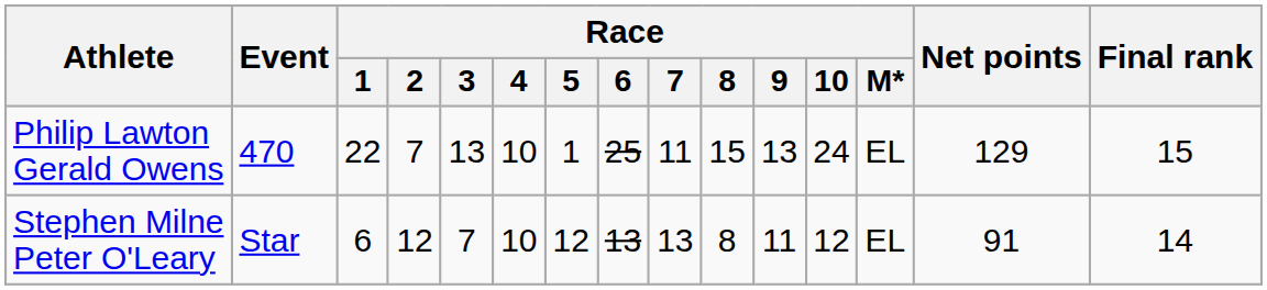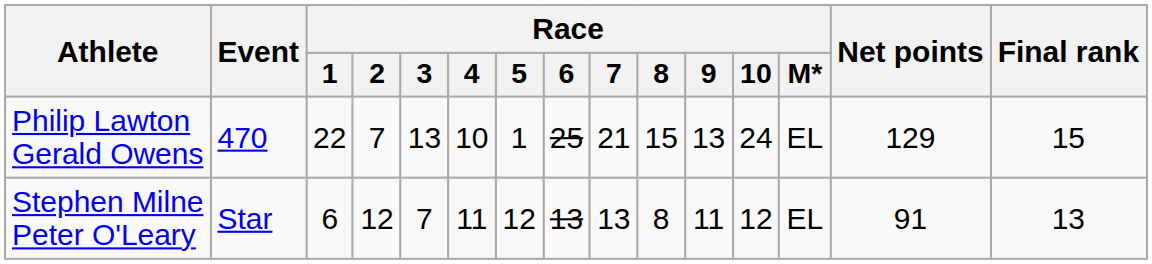Philip Lawton Gerald Owens | Race / 7: 11 -> 21
Stephen Milne Peter O'Leary | Race / 4: 10 -> 11
Stephen Milne Peter O'Leary | Final rank: 14 -> 13
